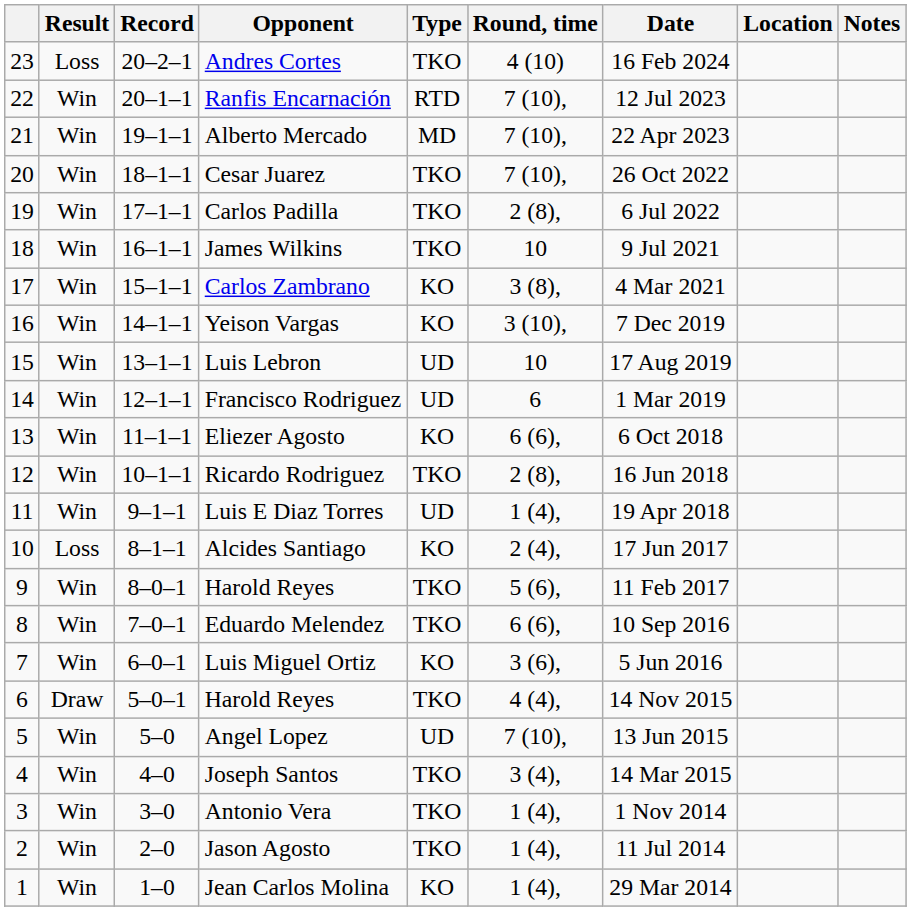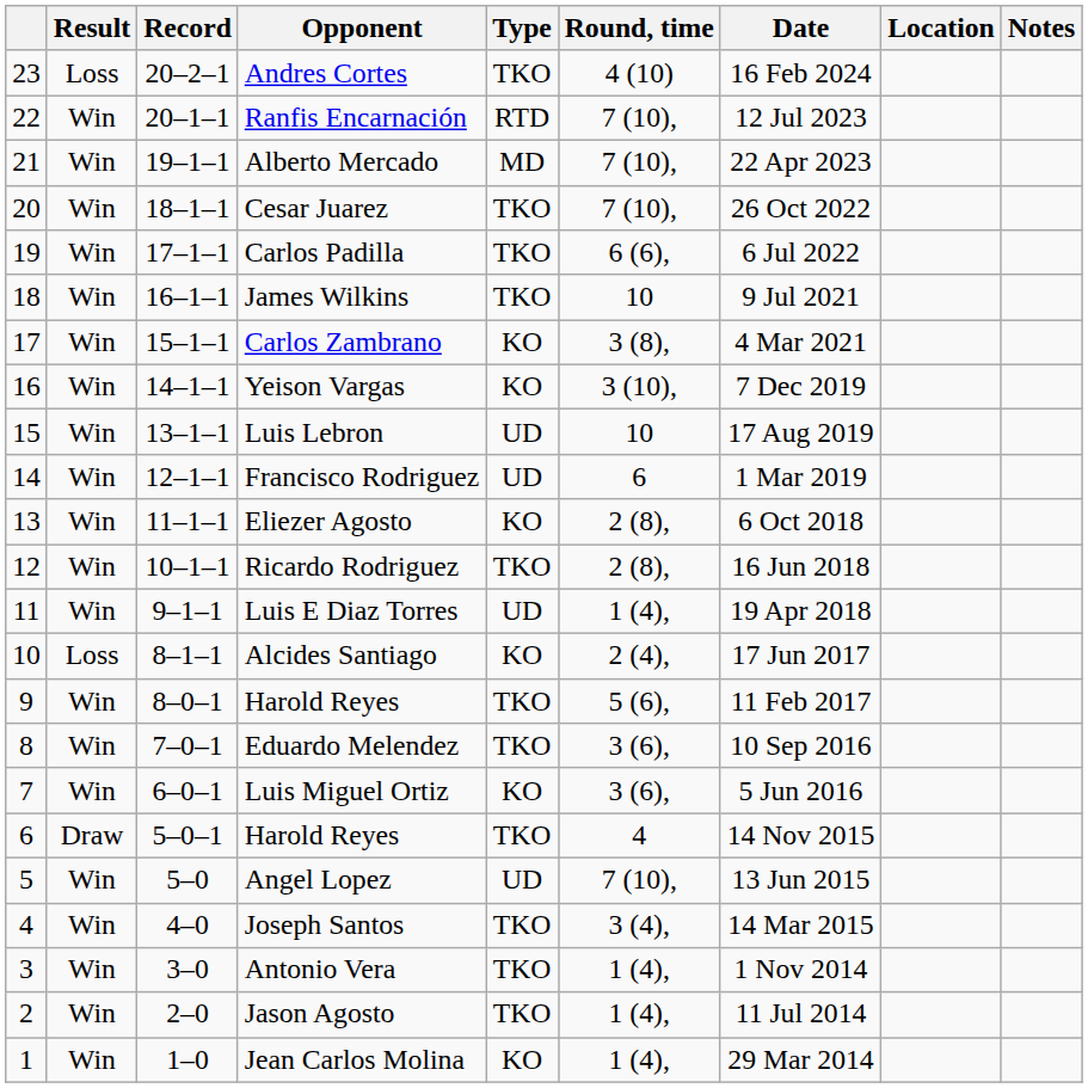Carlos Padilla | Round, time: 2 (8), -> 6 (6),
Eliezer Agosto | Round, time: 6 (6), -> 2 (8),
Eduardo Melendez | Round, time: 6 (6), -> 3 (6),
6 / Harold Reyes | Round, time: 4 (4), -> 4
